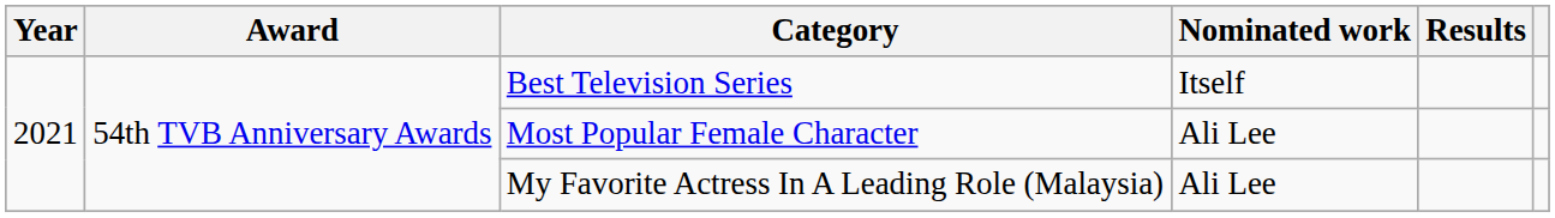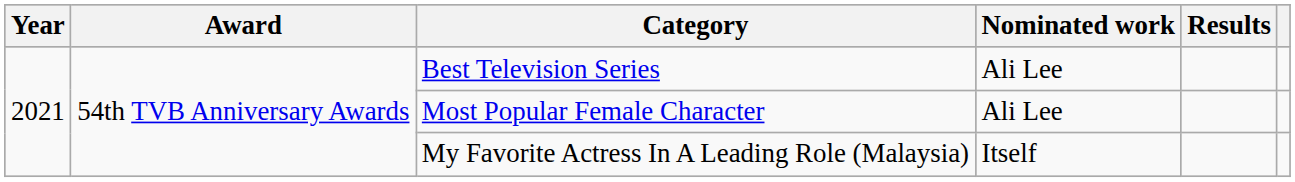Best Television Series | Nominated work: Itself -> Ali Lee
My Favorite Actress In A Leading Role (Malaysia) | Nominated work: Ali Lee -> Itself
